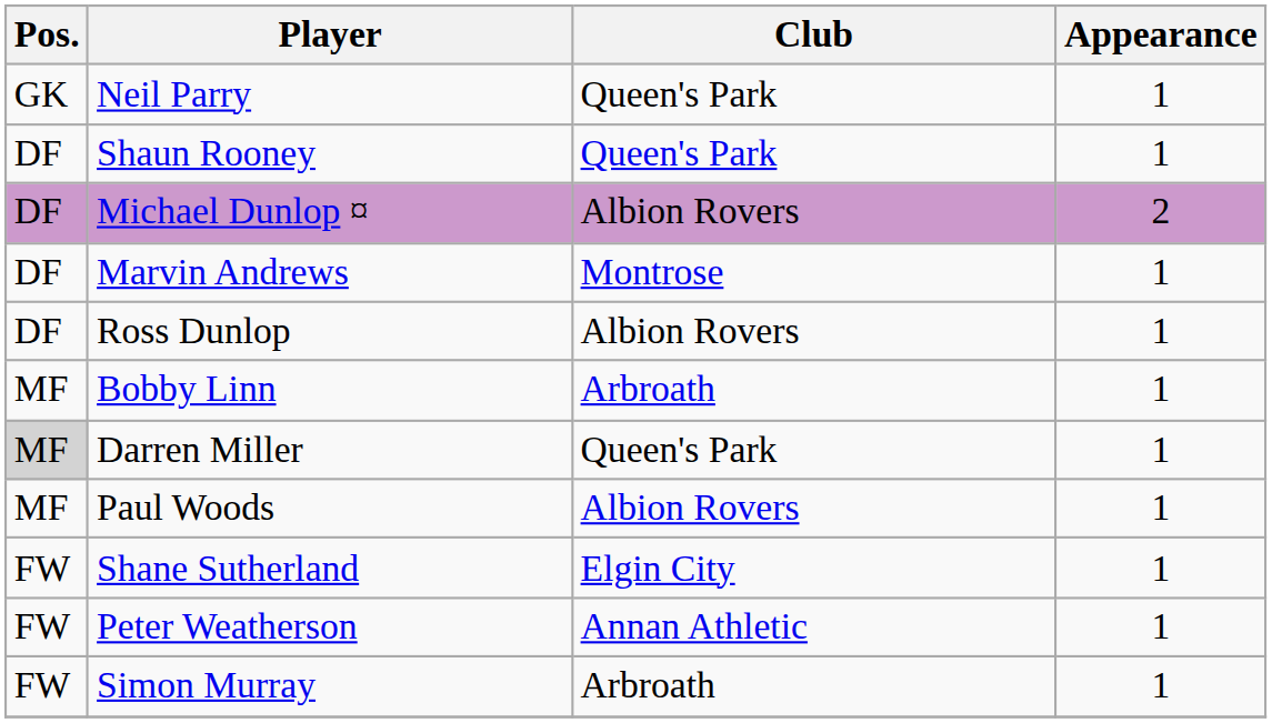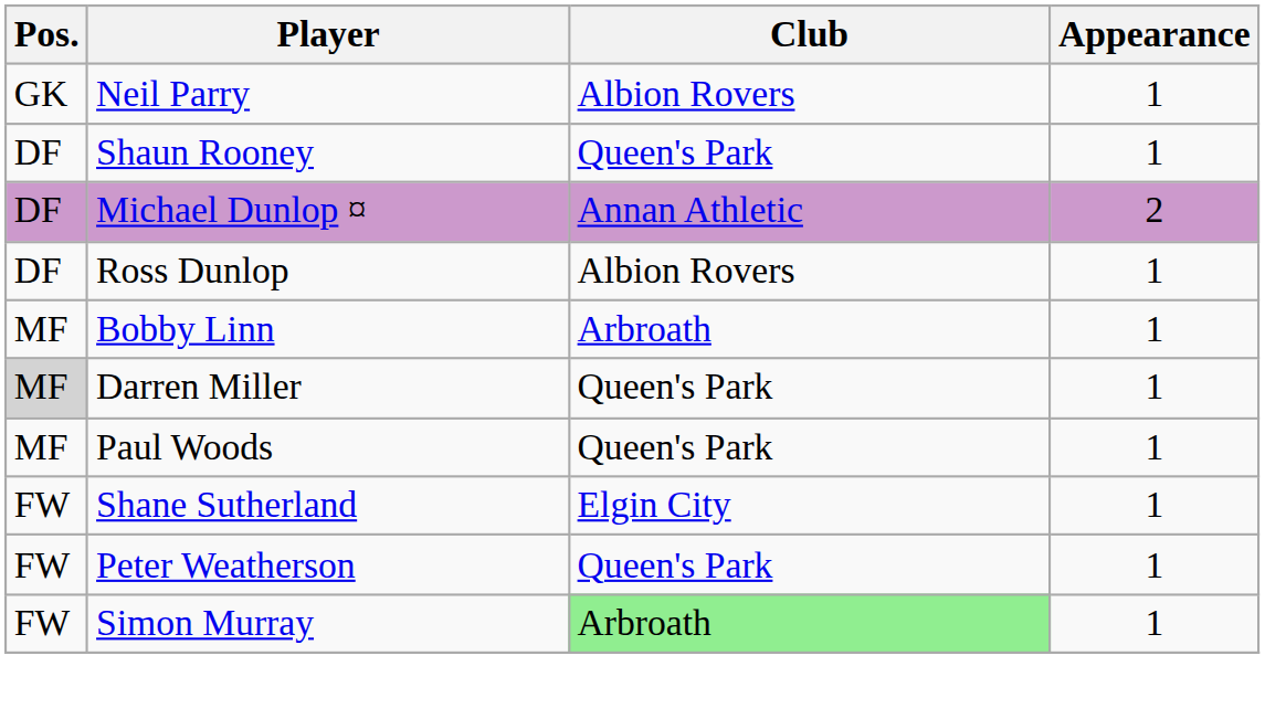Neil Parry | Club: Queen's Park -> Albion Rovers
Michael Dunlop ¤ | Club: Albion Rovers -> Annan Athletic
- row: DF | Marvin Andrews | Montrose | 1
Paul Woods | Club: Albion Rovers -> Queen's Park
Peter Weatherson | Club: Annan Athletic -> Queen's Park
Simon Murray | Club: no background -> lightgreen background
